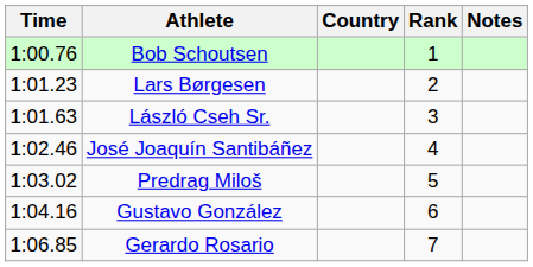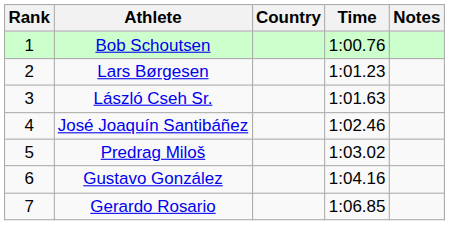columns swapped: Rank <-> Time
